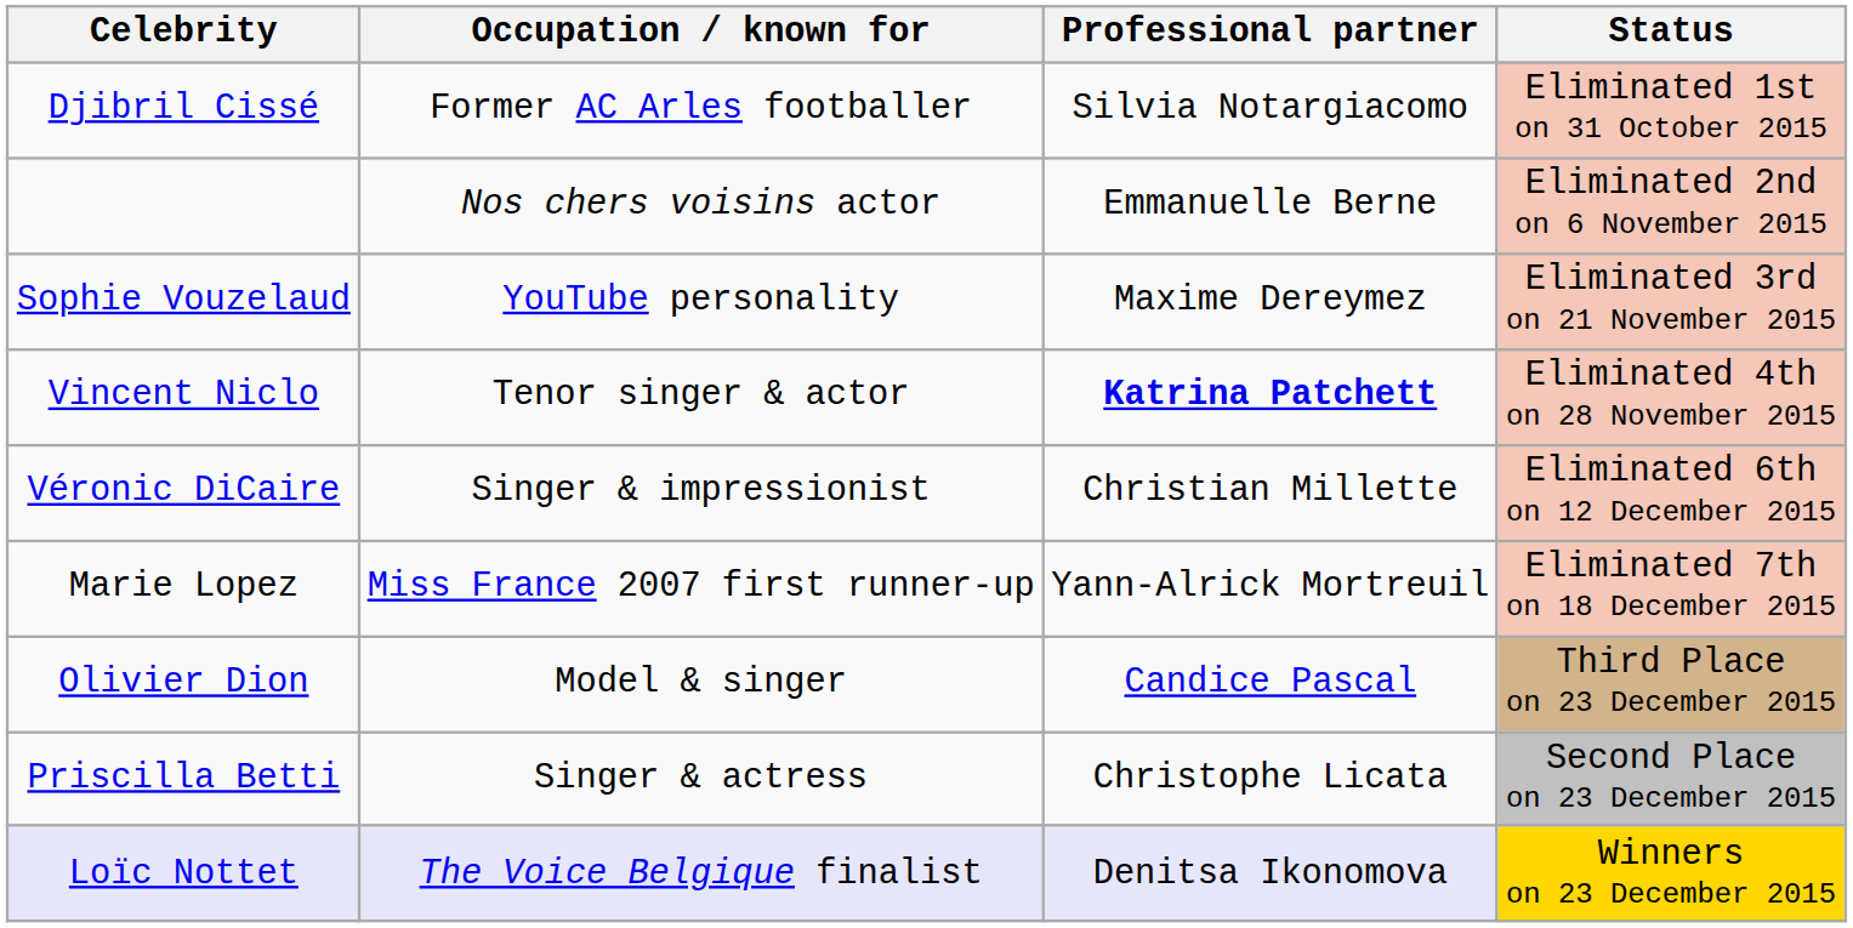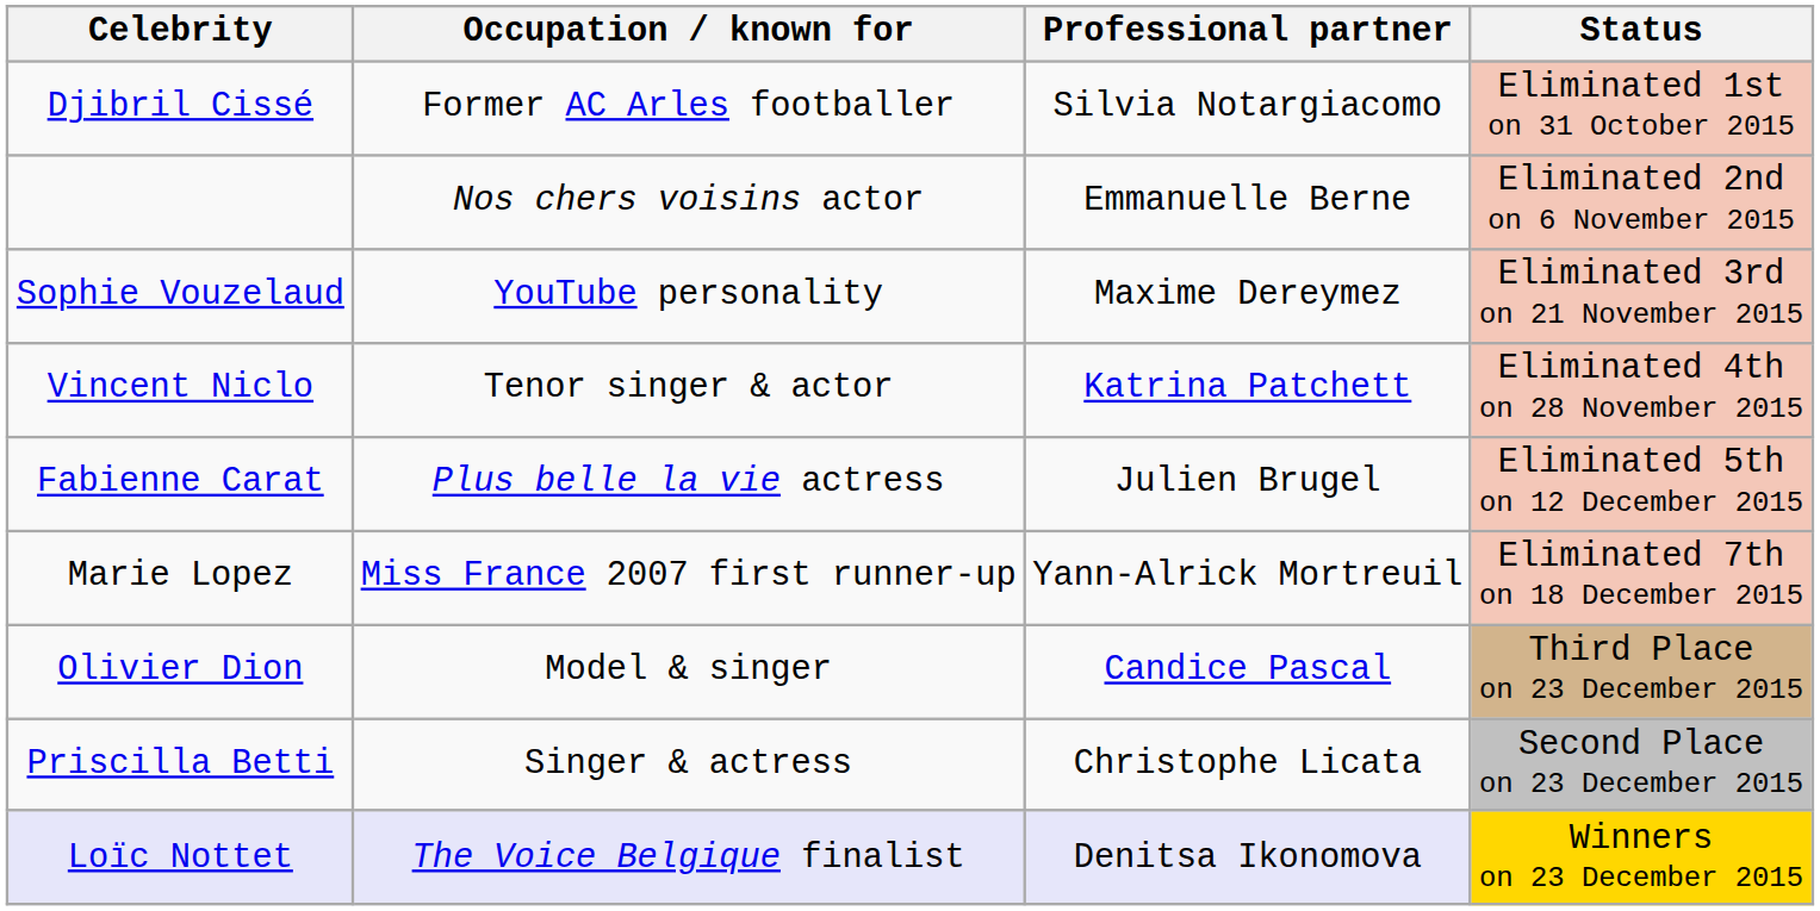Vincent Niclo | Professional partner: bold -> normal
+ row: Fabienne Carat | Plus belle la vie actress | Julien Brugel | Eliminated 5th on 12 December 2015
- row: Véronic DiCaire | Singer & impressionist | Christian Millette | Eliminated 6th on 12 December 2015
